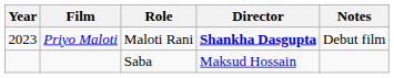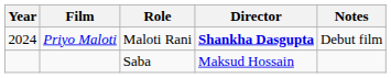Priyo Maloti | Year: 2023 -> 2024
